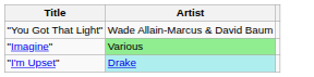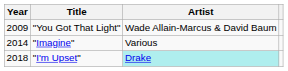+ column: Year | 2009 | 2014 | 2018
"Imagine" | Artist: lightgreen background -> no background
